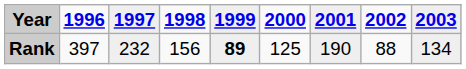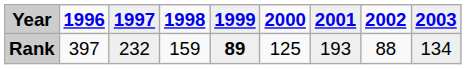Rank | 1998: 156 -> 159
Rank | 2001: 190 -> 193
